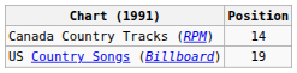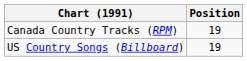Canada Country Tracks (RPM) | Position: 14 -> 19
